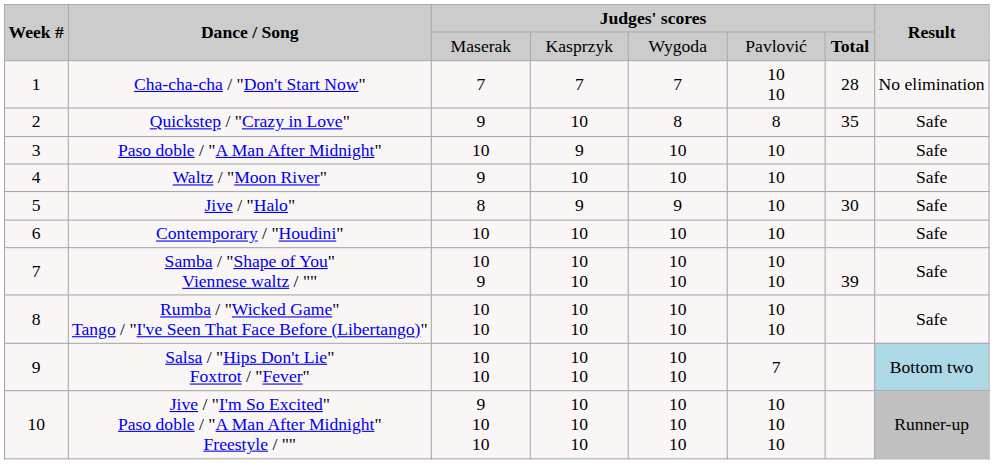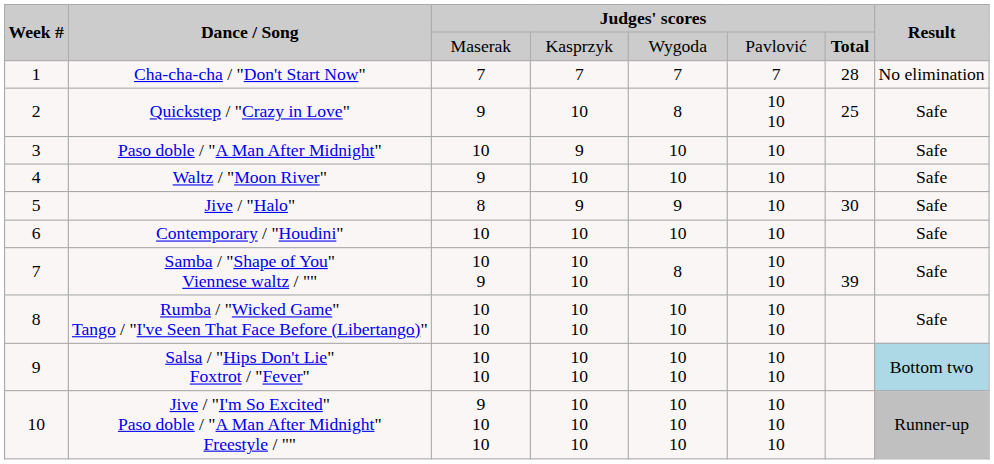Cha-cha-cha / "Don't Start Now" | column 6: 10 10 -> 7
Quickstep / "Crazy in Love" | column 6: 8 -> 10 10
Quickstep / "Crazy in Love" | column 7: 35 -> 25
Samba / "Shape of You" Viennese waltz / "" | column 5: 10 10 -> 8
Salsa / "Hips Don't Lie" Foxtrot / "Fever" | column 6: 7 -> 10 10
